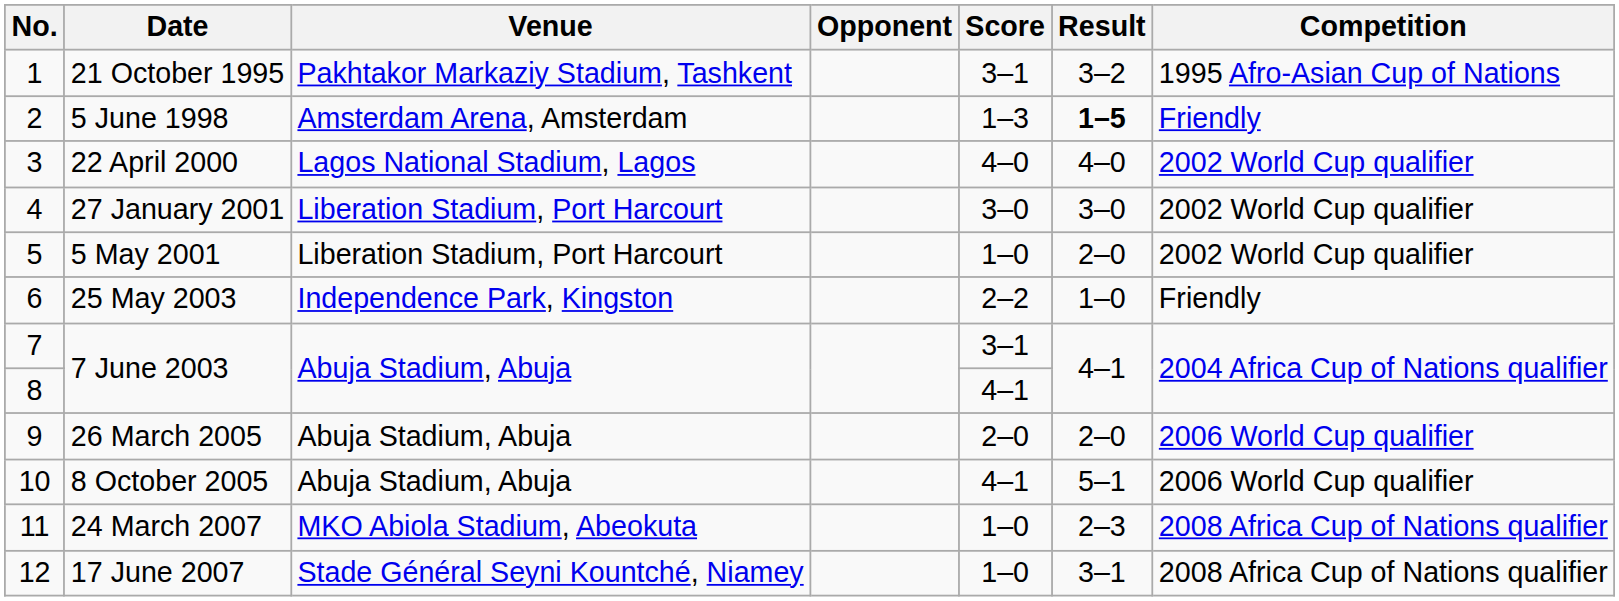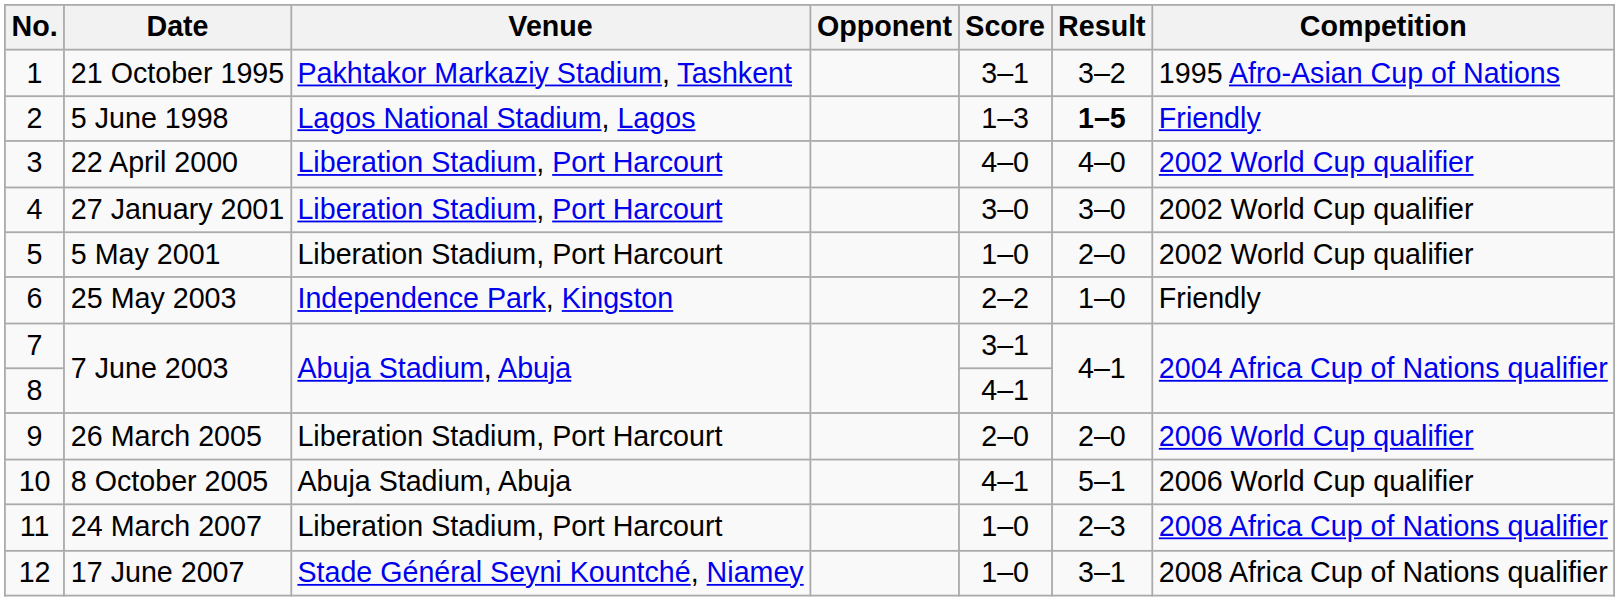5 June 1998 | Venue: Amsterdam Arena, Amsterdam -> Lagos National Stadium, Lagos
22 April 2000 | Venue: Lagos National Stadium, Lagos -> Liberation Stadium, Port Harcourt
26 March 2005 | Venue: Abuja Stadium, Abuja -> Liberation Stadium, Port Harcourt
24 March 2007 | Venue: MKO Abiola Stadium, Abeokuta -> Liberation Stadium, Port Harcourt
